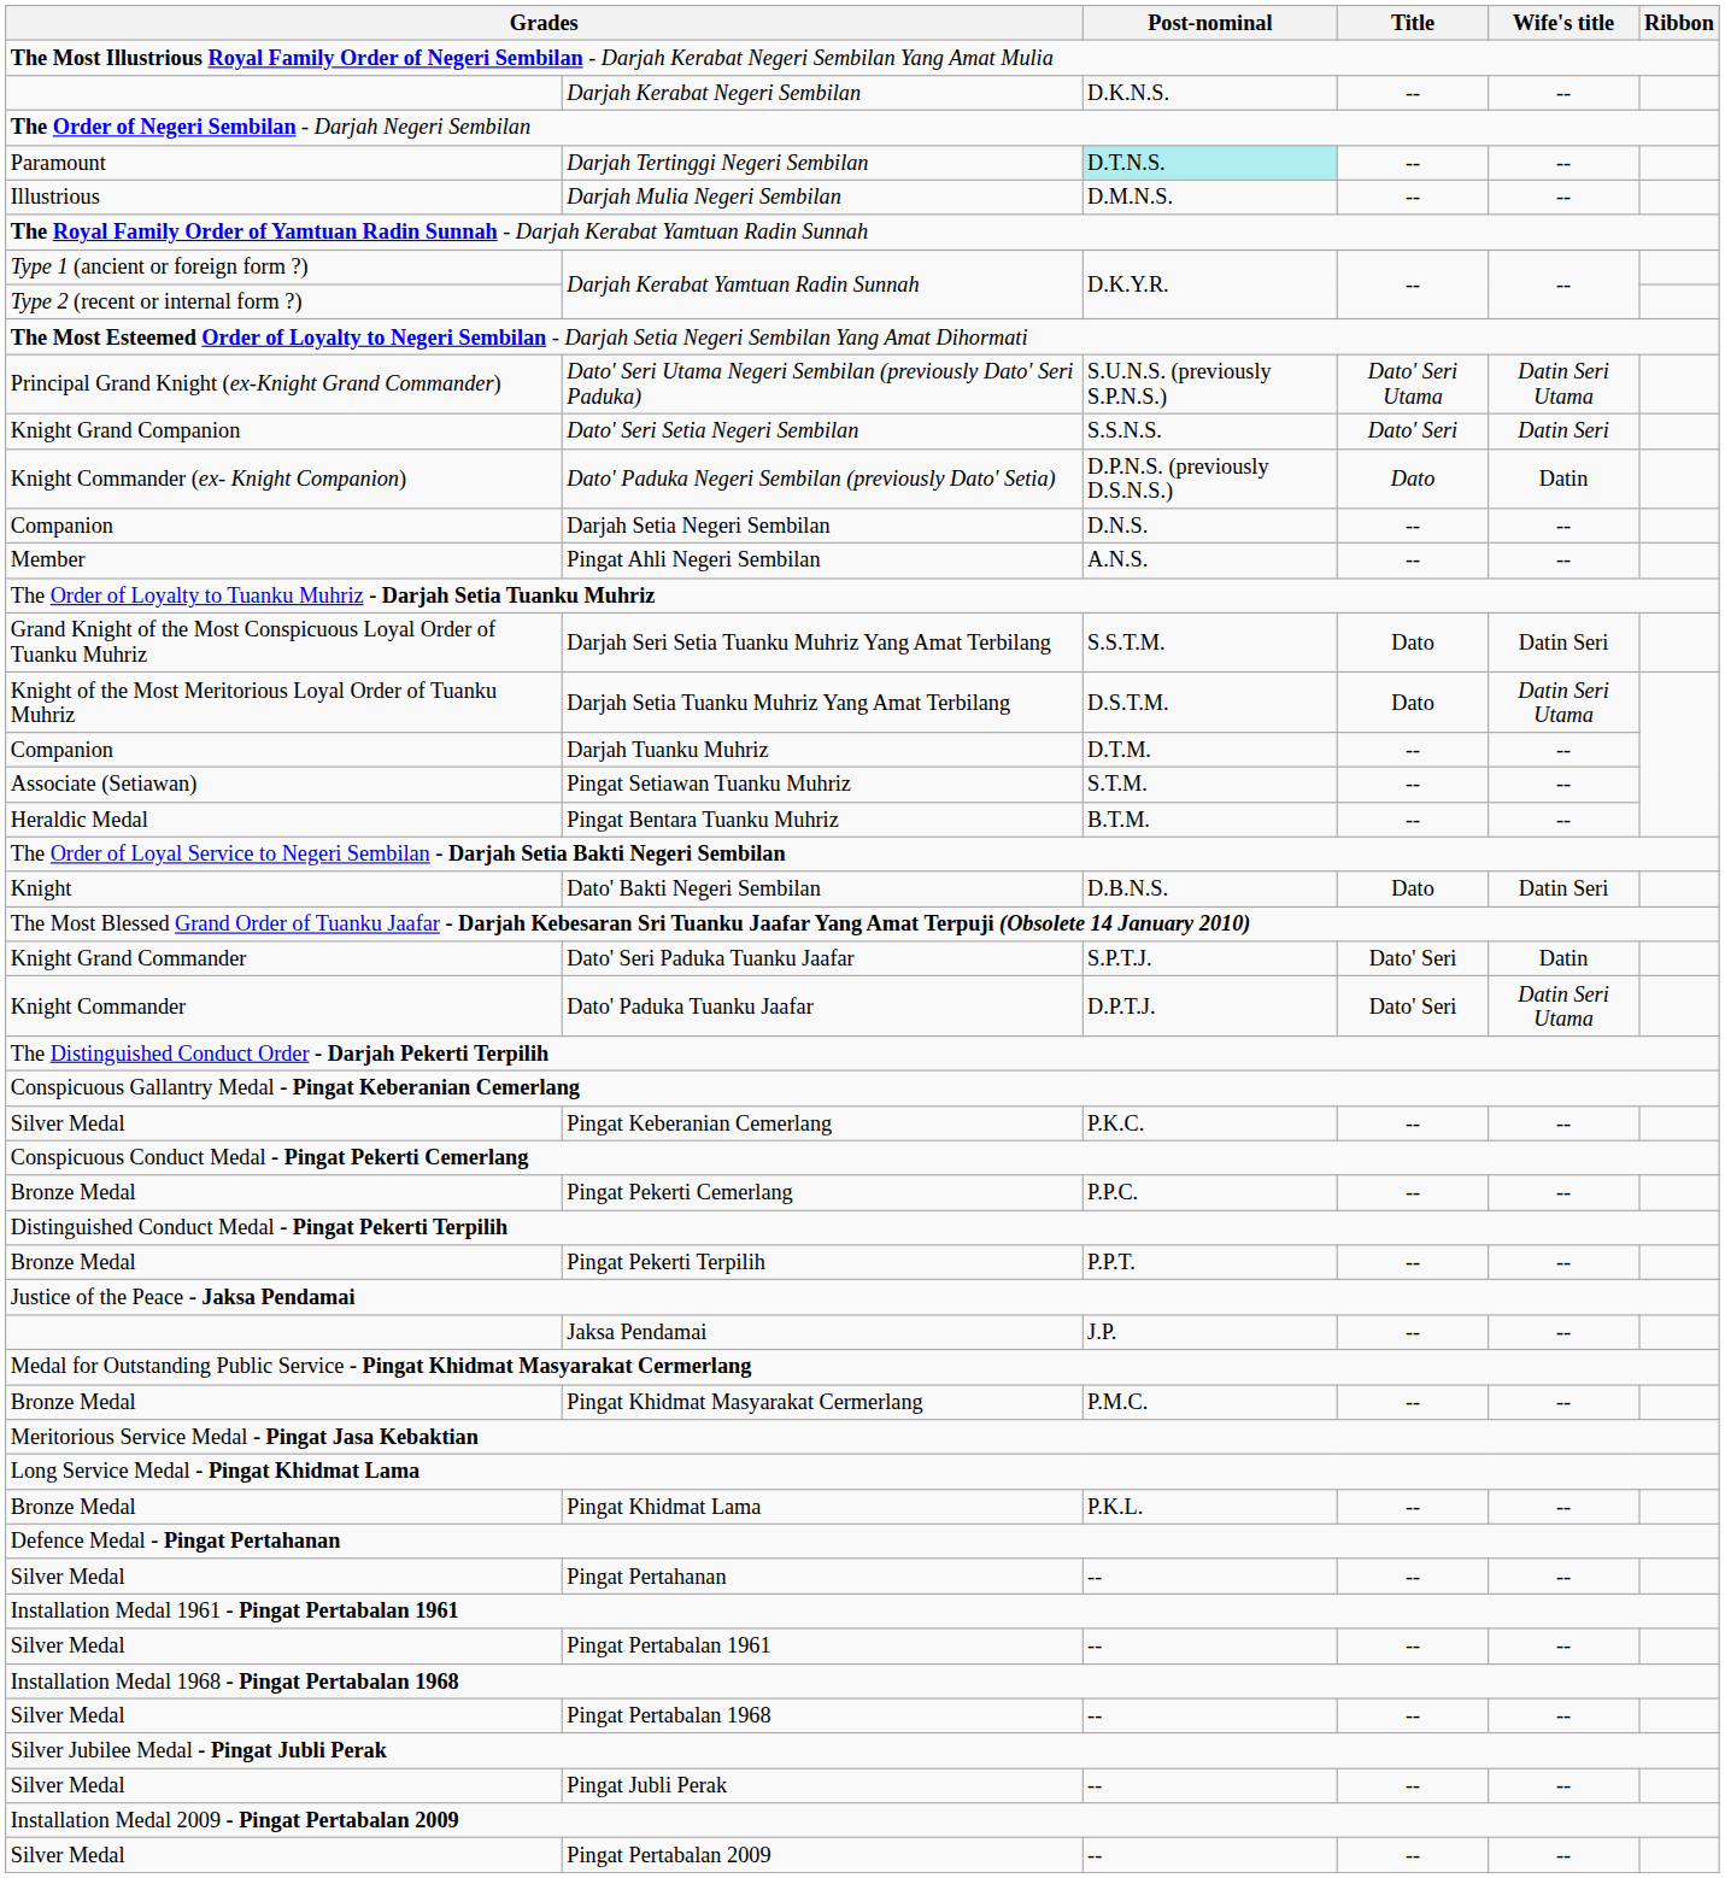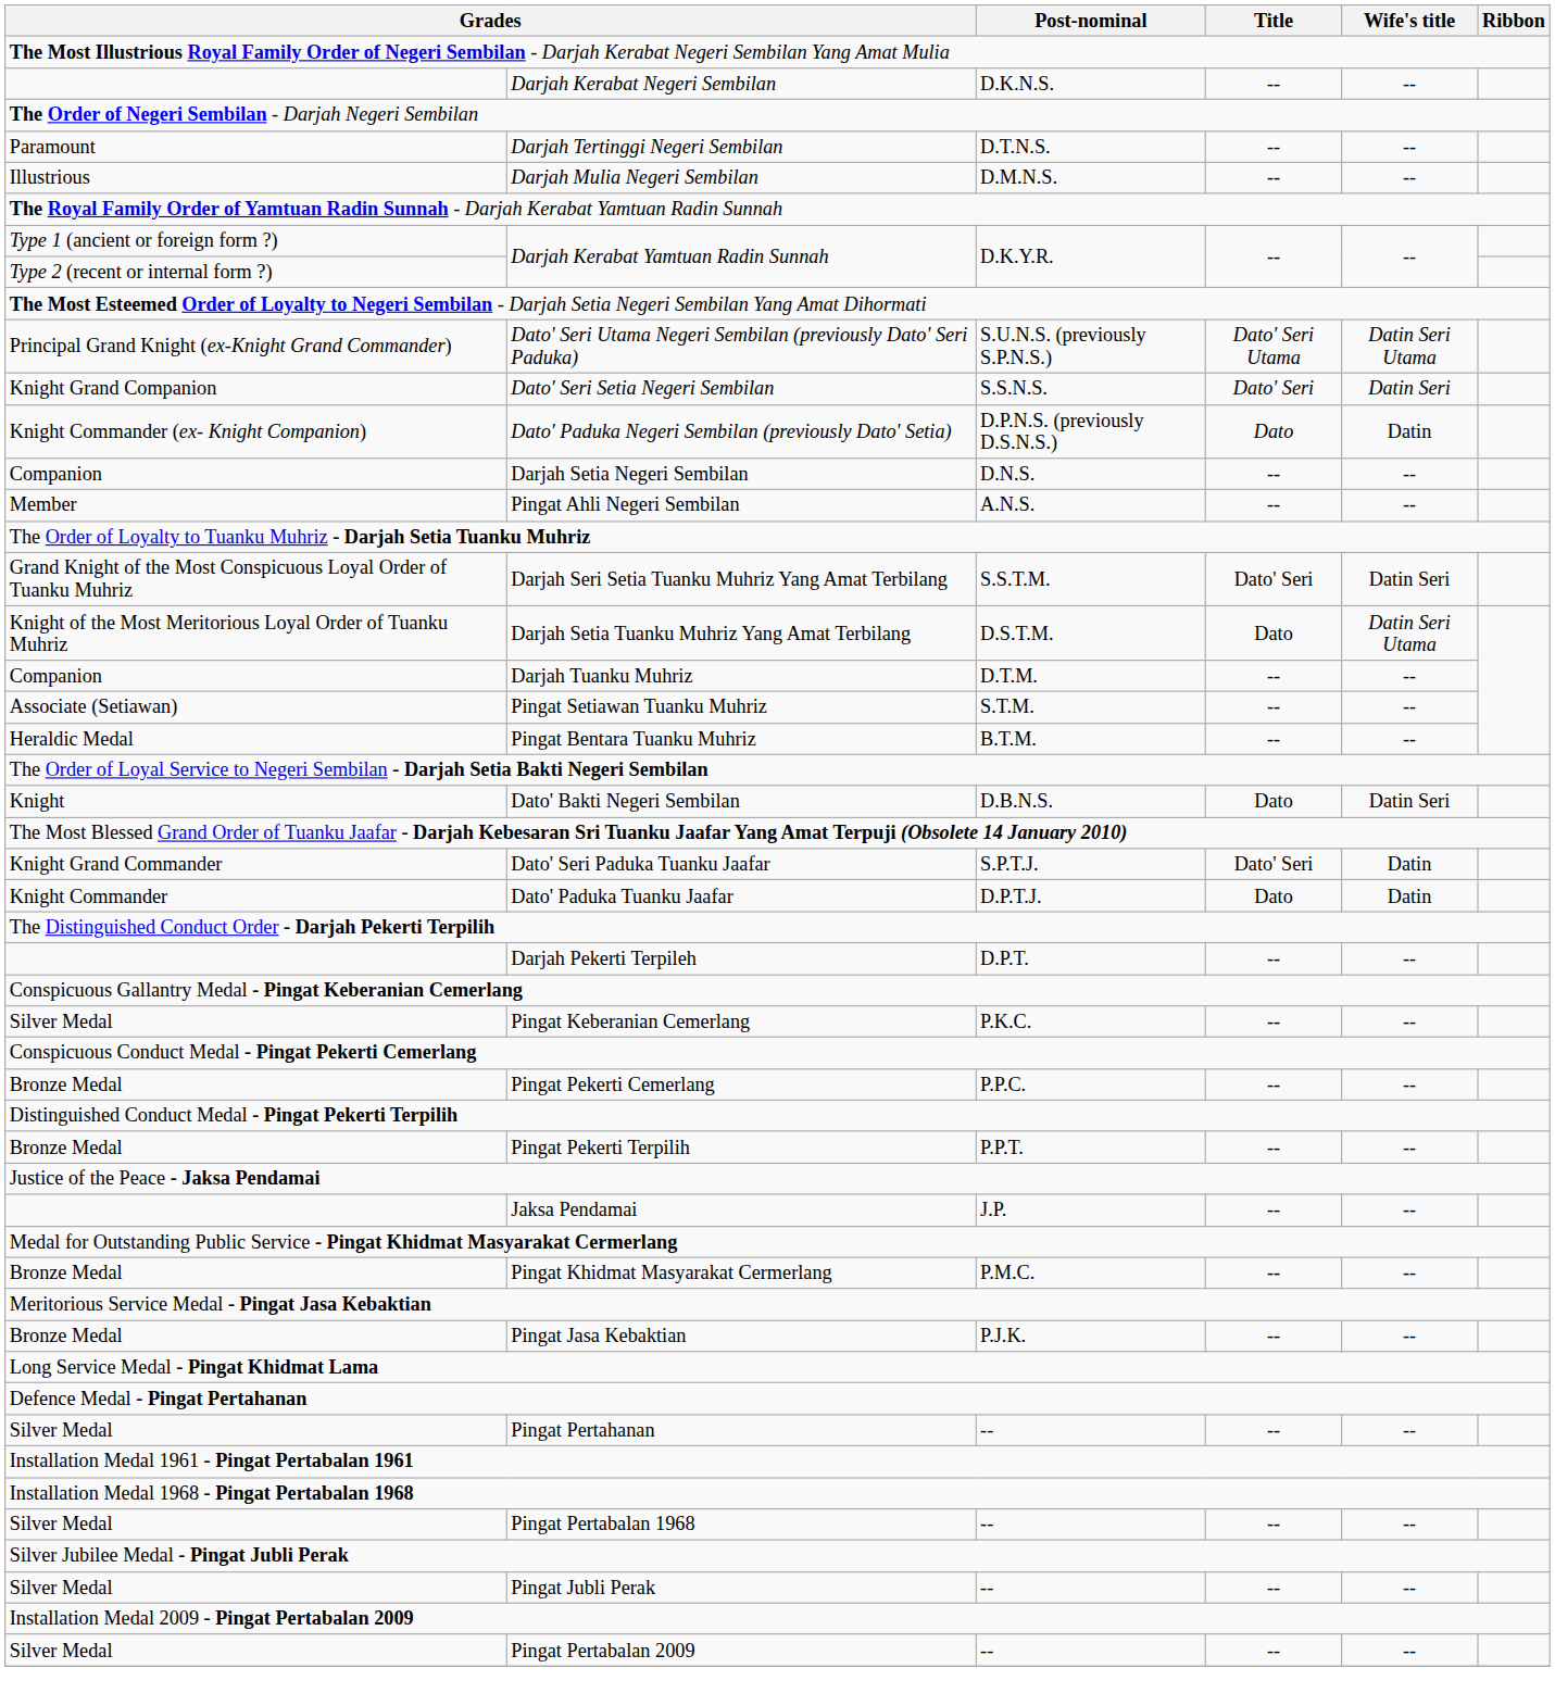Darjah Tertinggi Negeri Sembilan | Post-nominal: paleturquoise background -> no background
Darjah Seri Setia Tuanku Muhriz Yang Amat Terbilang | Title: Dato -> Dato' Seri
Dato' Paduka Tuanku Jaafar | Title: Dato' Seri -> Dato
Dato' Paduka Tuanku Jaafar | Wife's title: Datin Seri Utama -> Datin
+ row: Darjah Pekerti Terpileh | D.P.T. | -- | --
+ row: Bronze Medal | Pingat Jasa Kebaktian | P.J.K. | -- | --
- row: Bronze Medal | Pingat Khidmat Lama | P.K.L. | -- | --
- row: Silver Medal | Pingat Pertabalan 1961 | -- | -- | --
